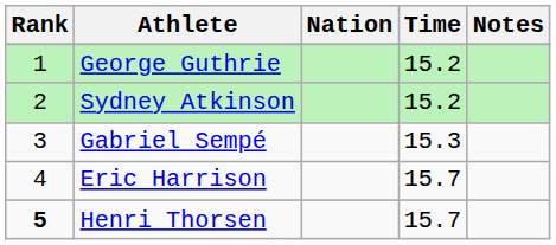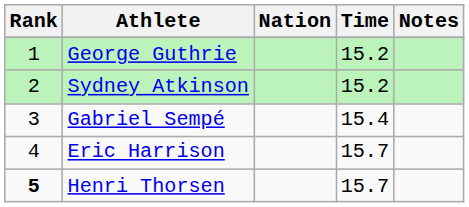Gabriel Sempé | Time: 15.3 -> 15.4
